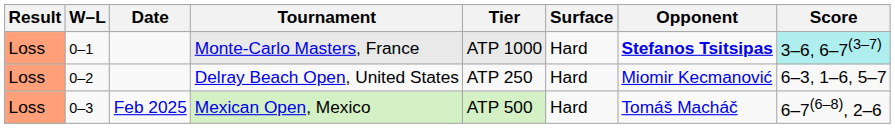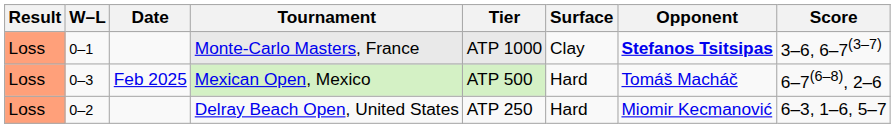Monte-Carlo Masters, France | Surface: Hard -> Clay
Monte-Carlo Masters, France | Score: paleturquoise background -> no background
rows swapped: Delray Beach Open, United States <-> Mexican Open, Mexico
